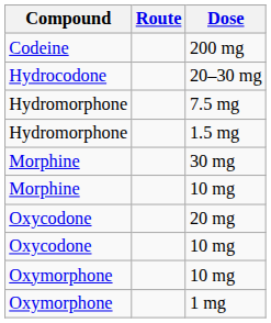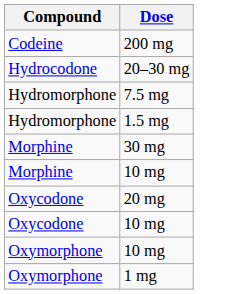- column: Route
